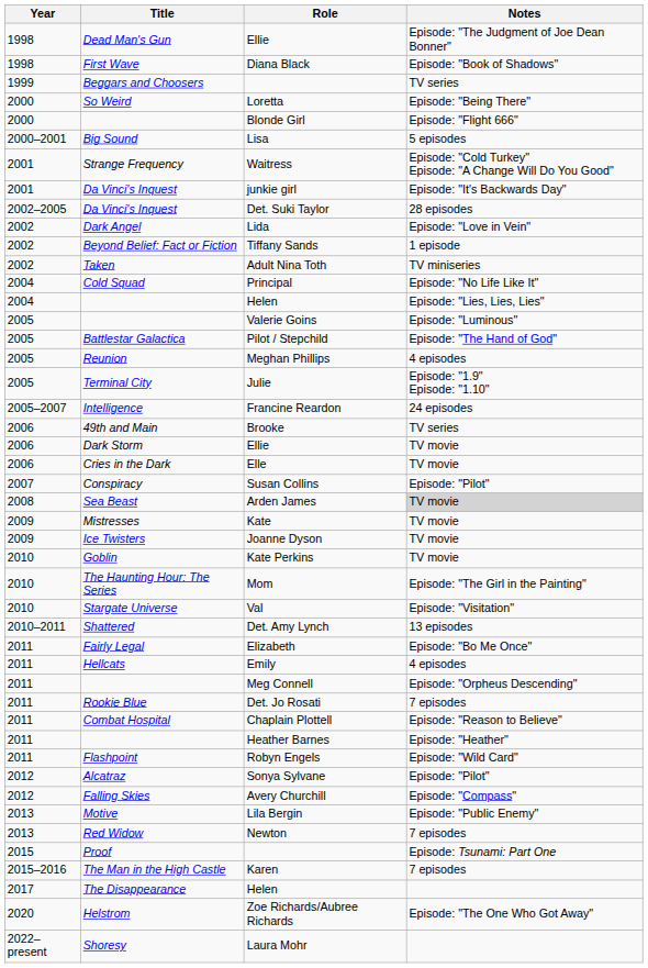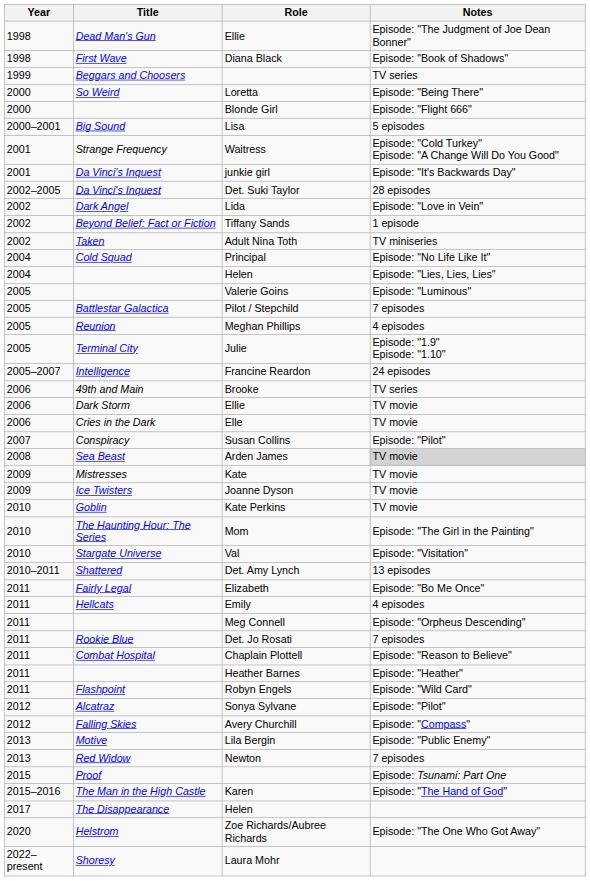Pilot / Stepchild | Notes: Episode: "The Hand of God" -> 7 episodes
Karen | Notes: 7 episodes -> Episode: "The Hand of God"
